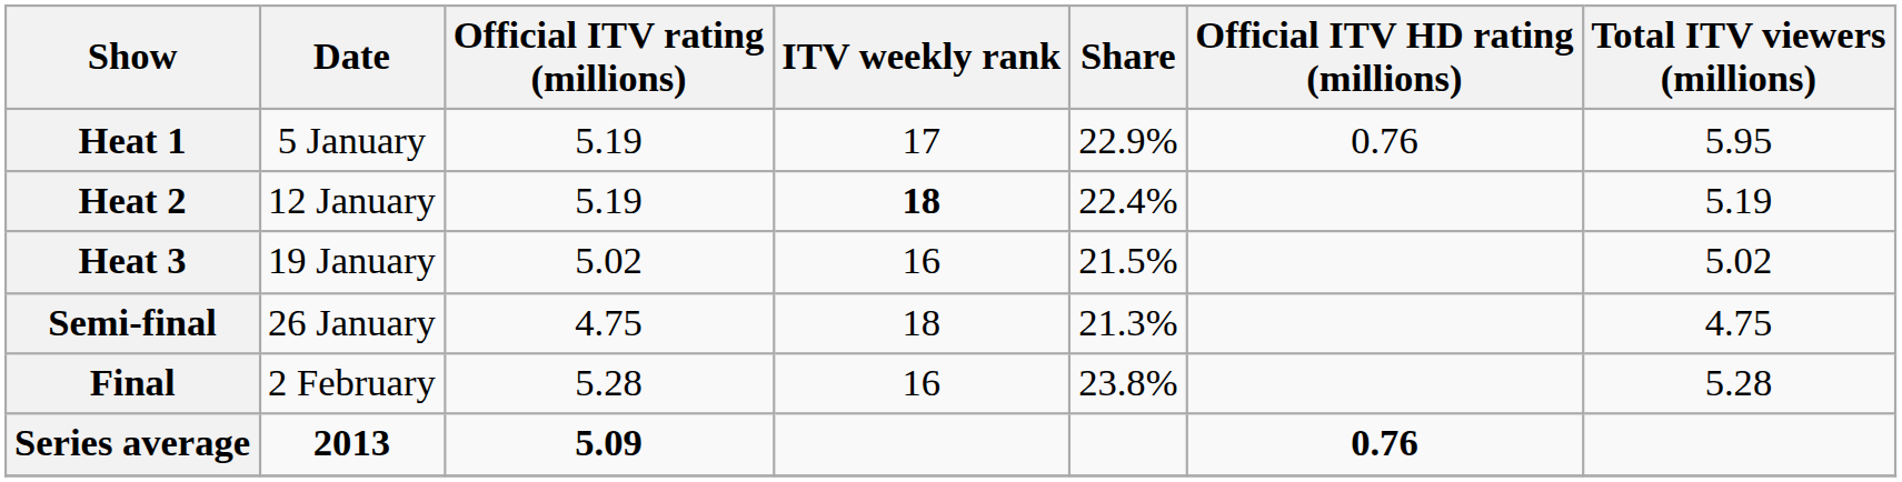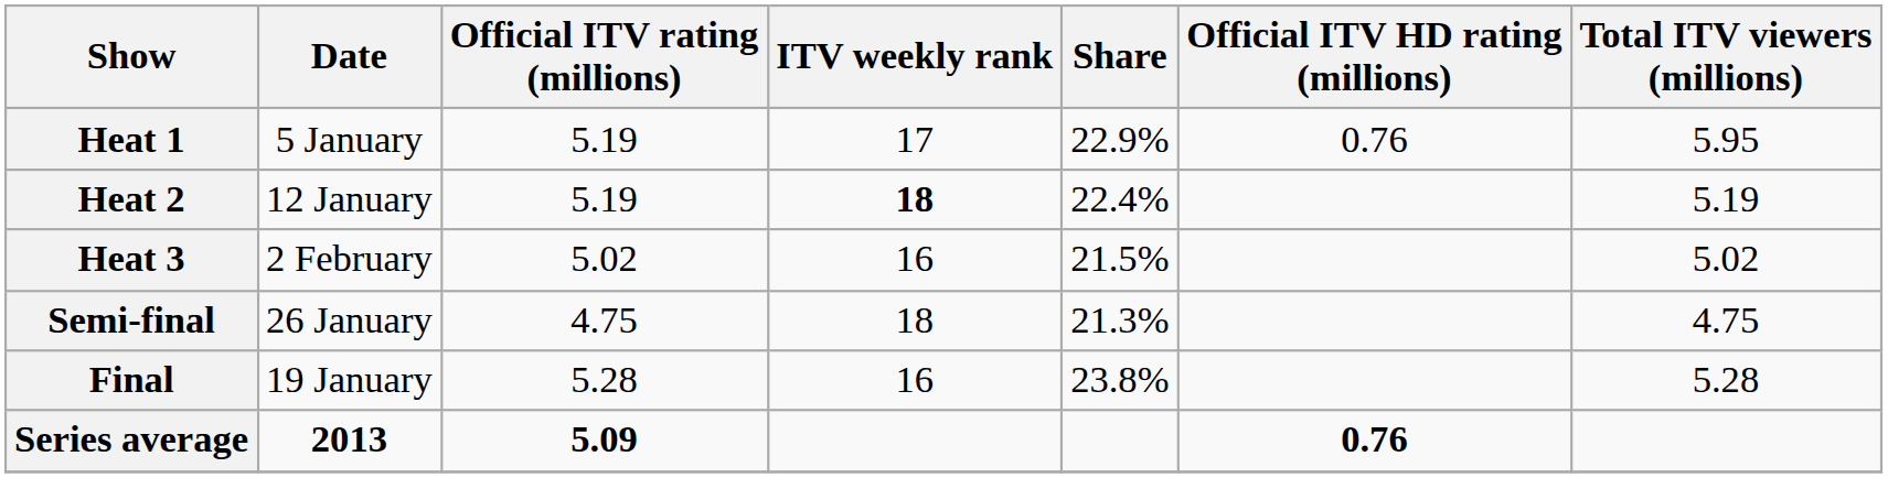Heat 3 | Date: 19 January -> 2 February
Final | Date: 2 February -> 19 January
